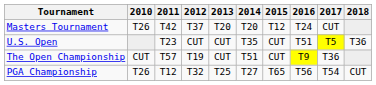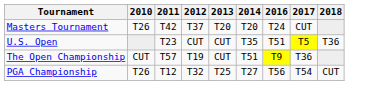- column: 2015 | T12 | CUT | CUT | T65
